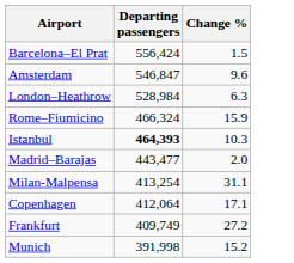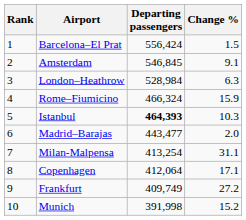+ column: Rank | 1 | 2 | 3 | 4 | 5 | 6 | 7 | 8 | 9 | 10
Amsterdam | Departing passengers: 546,847 -> 546,845
Amsterdam | Change %: 9.6 -> 9.1
